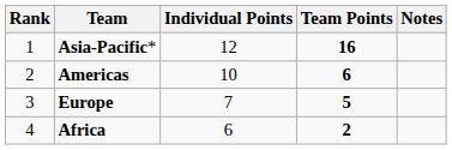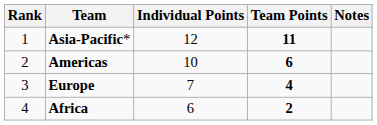Asia-Pacific* | Team Points: 16 -> 11
Europe | Team Points: 5 -> 4
